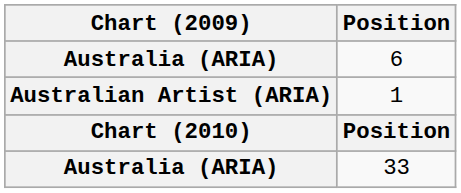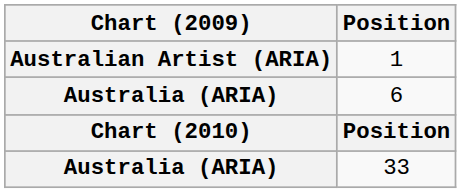rows swapped: 6 <-> 1
